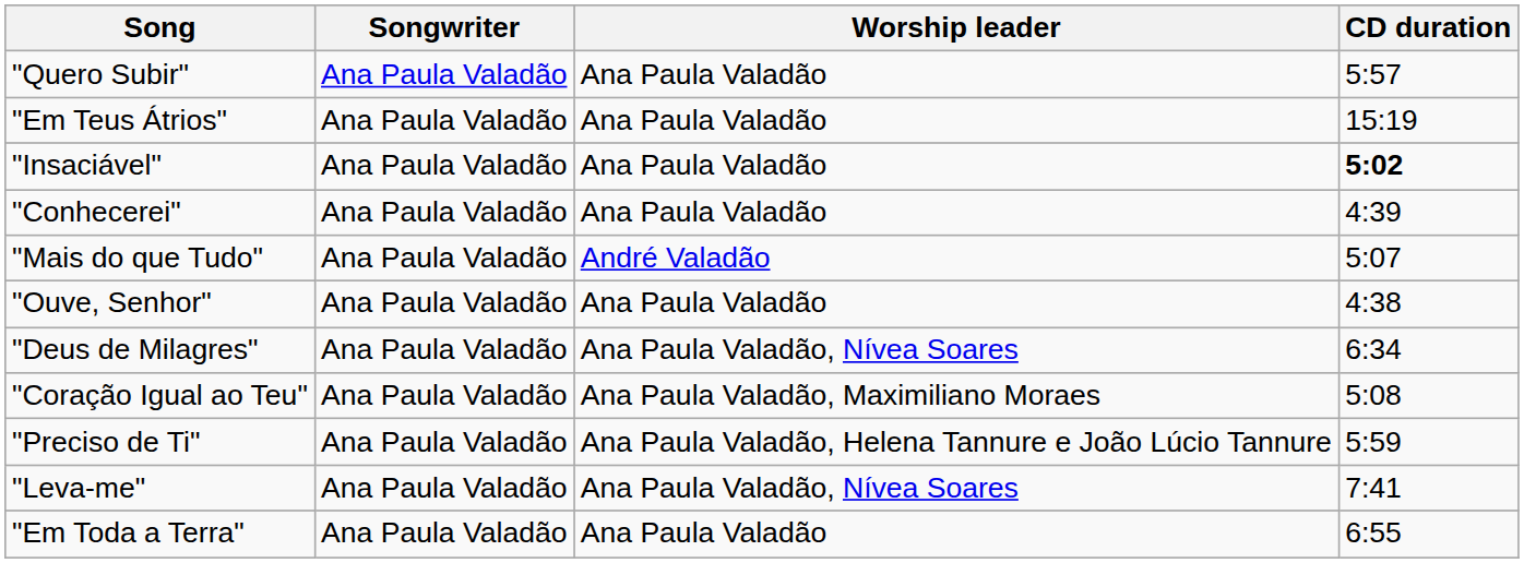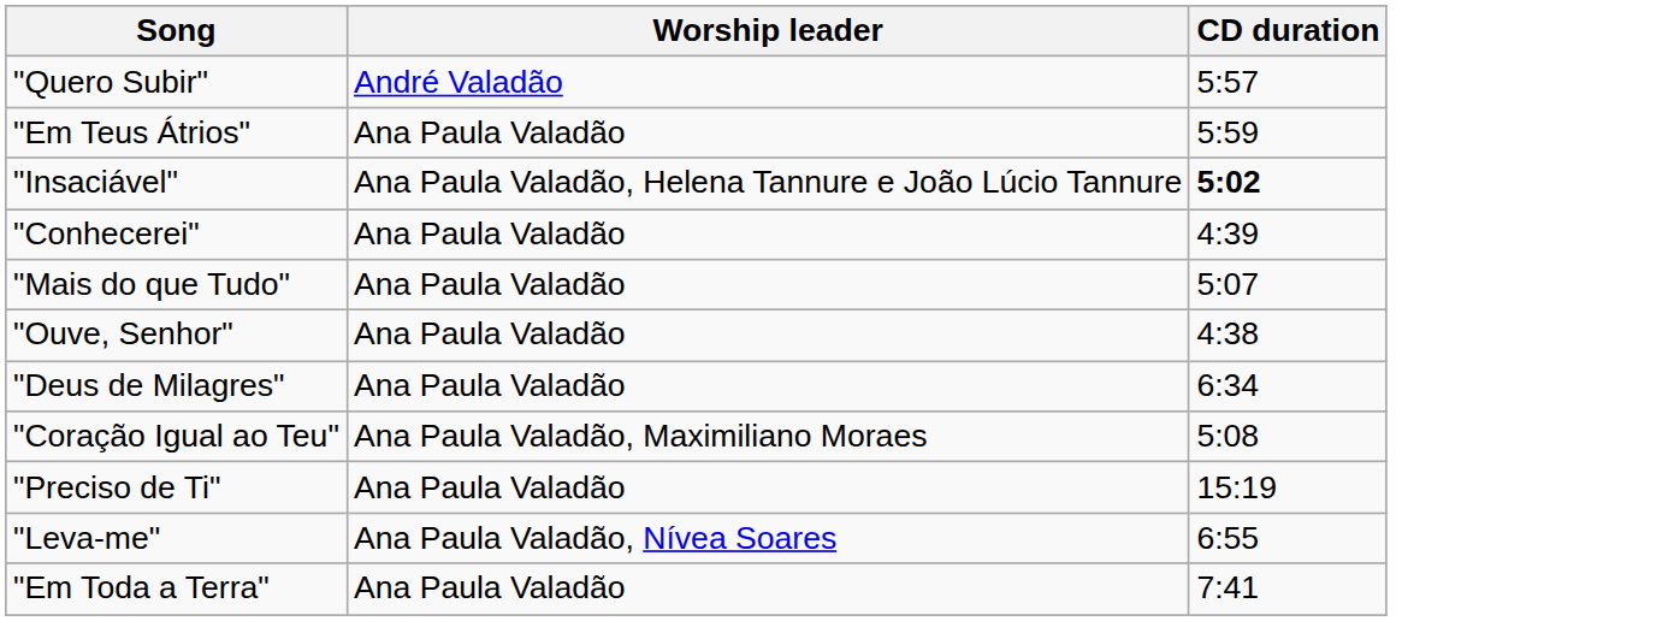- column: Songwriter | Ana Paula Valadão | Ana Paula Valadão | Ana Paula Valadão | Ana Paula Valadão | Ana Paula Valadão | Ana Paula Valadão | Ana Paula Valadão | Ana Paula Valadão | Ana Paula Valadão | Ana Paula Valadão | Ana Paula Valadão
"Quero Subir" | Worship leader: Ana Paula Valadão -> André Valadão
"Em Teus Átrios" | CD duration: 15:19 -> 5:59
"Insaciável" | Worship leader: Ana Paula Valadão -> Ana Paula Valadão, Helena Tannure e João Lúcio Tannure
"Mais do que Tudo" | Worship leader: André Valadão -> Ana Paula Valadão
"Deus de Milagres" | Worship leader: Ana Paula Valadão, Nívea Soares -> Ana Paula Valadão
"Preciso de Ti" | Worship leader: Ana Paula Valadão, Helena Tannure e João Lúcio Tannure -> Ana Paula Valadão
"Preciso de Ti" | CD duration: 5:59 -> 15:19
"Leva-me" | CD duration: 7:41 -> 6:55
"Em Toda a Terra" | CD duration: 6:55 -> 7:41
